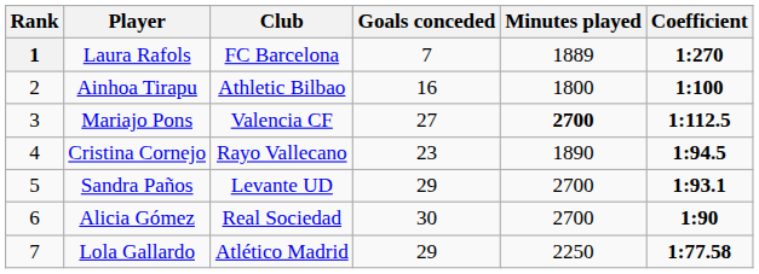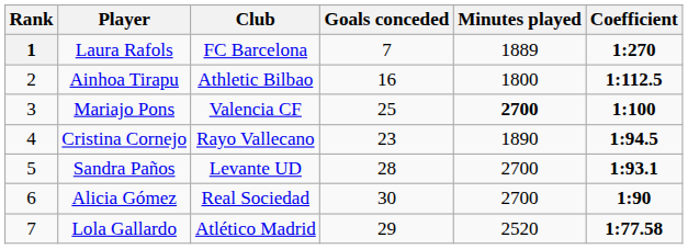Ainhoa Tirapu | Coefficient: 1:100 -> 1:112.5
Mariajo Pons | Goals conceded: 27 -> 25
Mariajo Pons | Coefficient: 1:112.5 -> 1:100
Sandra Paños | Goals conceded: 29 -> 28
Lola Gallardo | Minutes played: 2250 -> 2520
